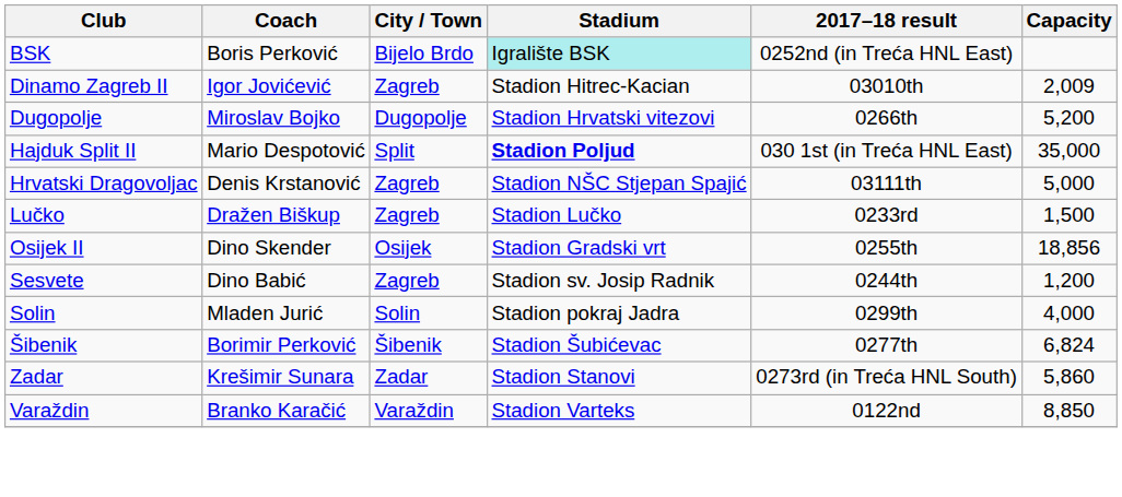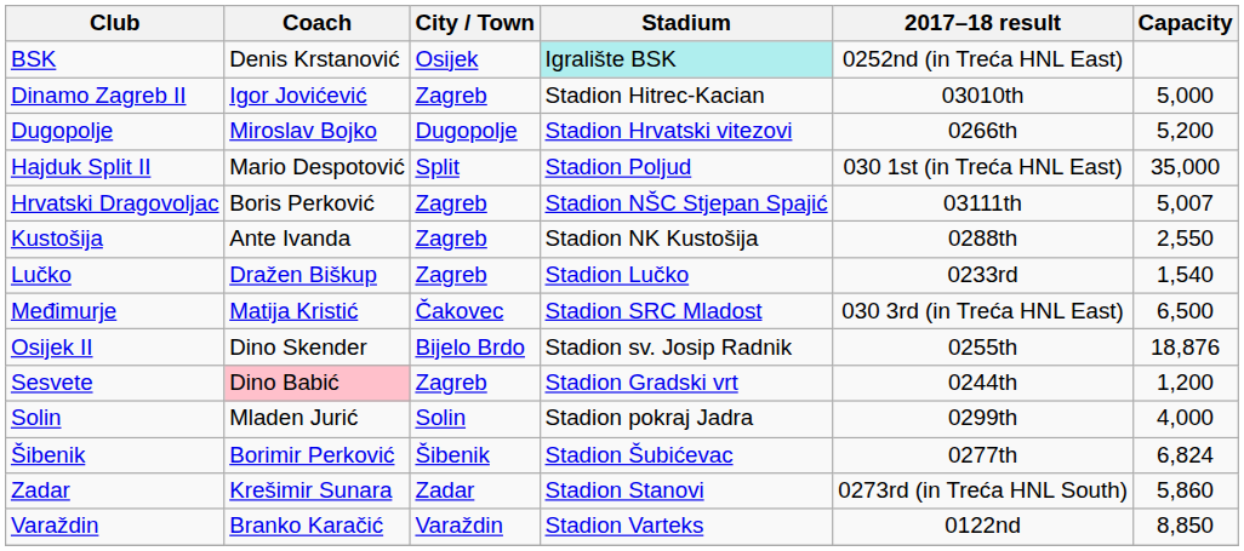BSK | Coach: Boris Perković -> Denis Krstanović
BSK | City / Town: Bijelo Brdo -> Osijek
Dinamo Zagreb II | Capacity: 2,009 -> 5,000
Hajduk Split II | Stadium: bold -> normal
Hrvatski Dragovoljac | Coach: Denis Krstanović -> Boris Perković
Hrvatski Dragovoljac | Capacity: 5,000 -> 5,007
+ row: Kustošija | Ante Ivanda | Zagreb | Stadion NK Kustošija | 0288th | 2,550
Lučko | Capacity: 1,500 -> 1,540
+ row: Međimurje | Matija Kristić | Čakovec | Stadion SRC Mladost | 030 3rd (in Treća HNL East) | 6,500
Osijek II | City / Town: Osijek -> Bijelo Brdo
Osijek II | Stadium: Stadion Gradski vrt -> Stadion sv. Josip Radnik
Osijek II | Capacity: 18,856 -> 18,876
Sesvete | Coach: no background -> pink background
Sesvete | Stadium: Stadion sv. Josip Radnik -> Stadion Gradski vrt
